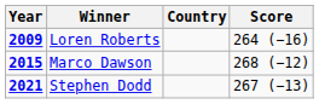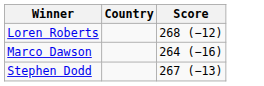- column: Year | 2009 | 2015 | 2021
Loren Roberts | Score: 264 (−16) -> 268 (−12)
Marco Dawson | Score: 268 (−12) -> 264 (−16)
